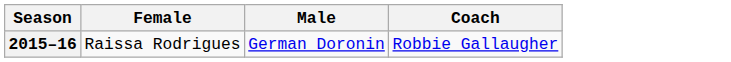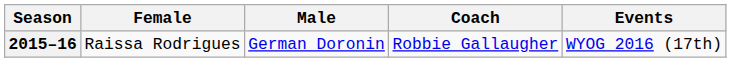+ column: Events | WYOG 2016 (17th)
